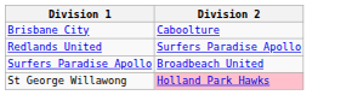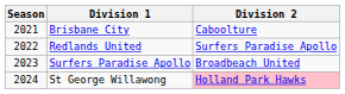+ column: Season | 2021 | 2022 | 2023 | 2024
